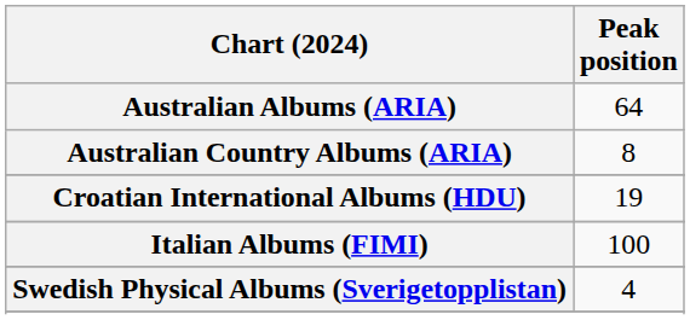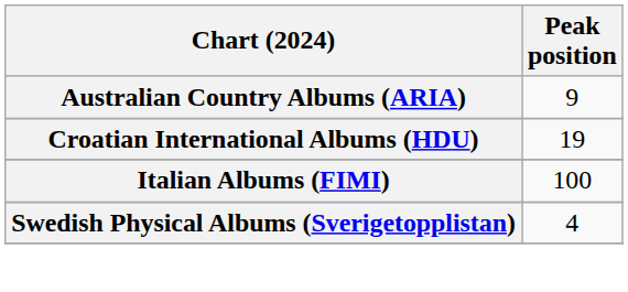- row: Australian Albums (ARIA) | 64
Australian Country Albums (ARIA) | Peak position: 8 -> 9
